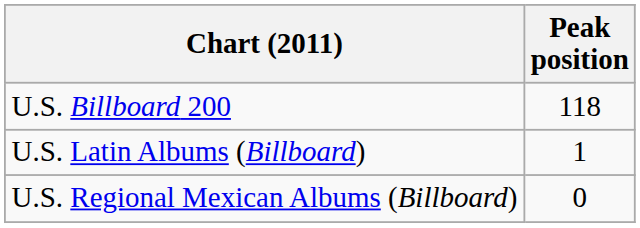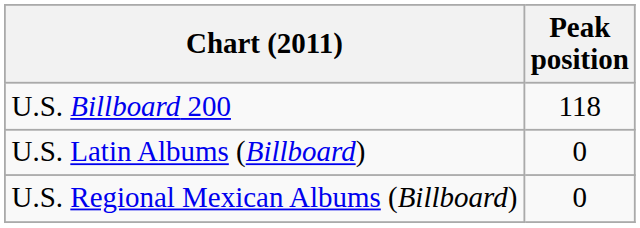U.S. Latin Albums (Billboard) | Peak position: 1 -> 0
